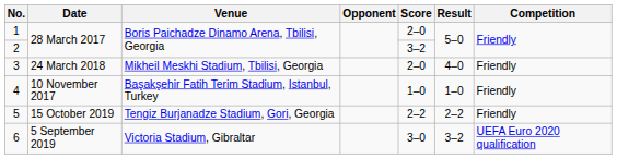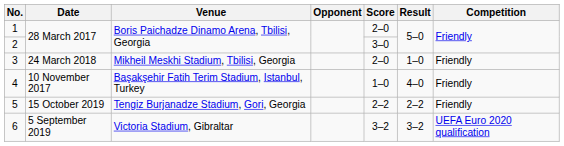2 | Score: 3–2 -> 3–0
3 | Result: 4–0 -> 1–0
4 | Result: 1–0 -> 4–0
6 | Score: 3–0 -> 3–2
